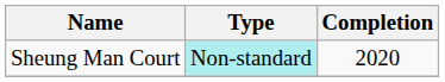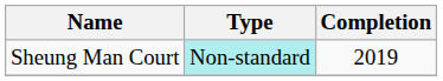Sheung Man Court | Completion: 2020 -> 2019
